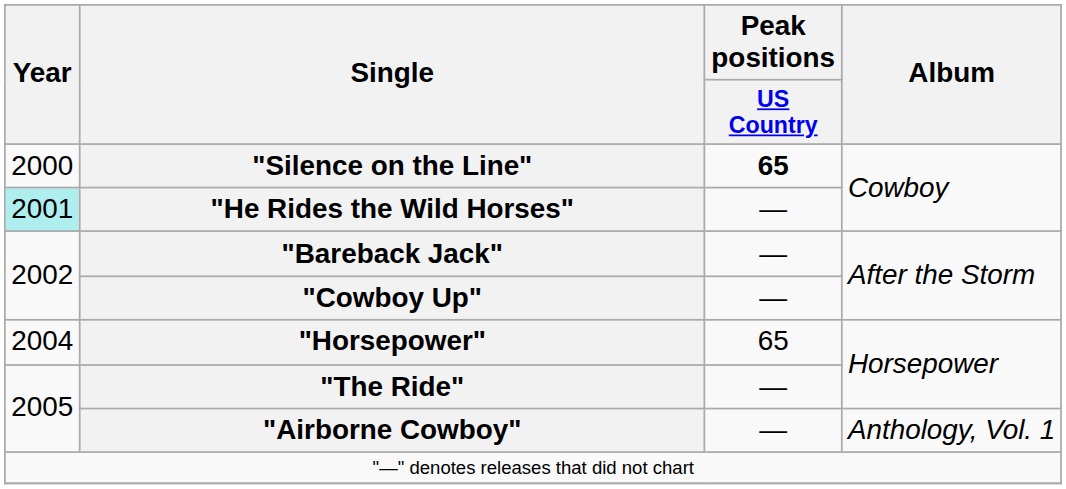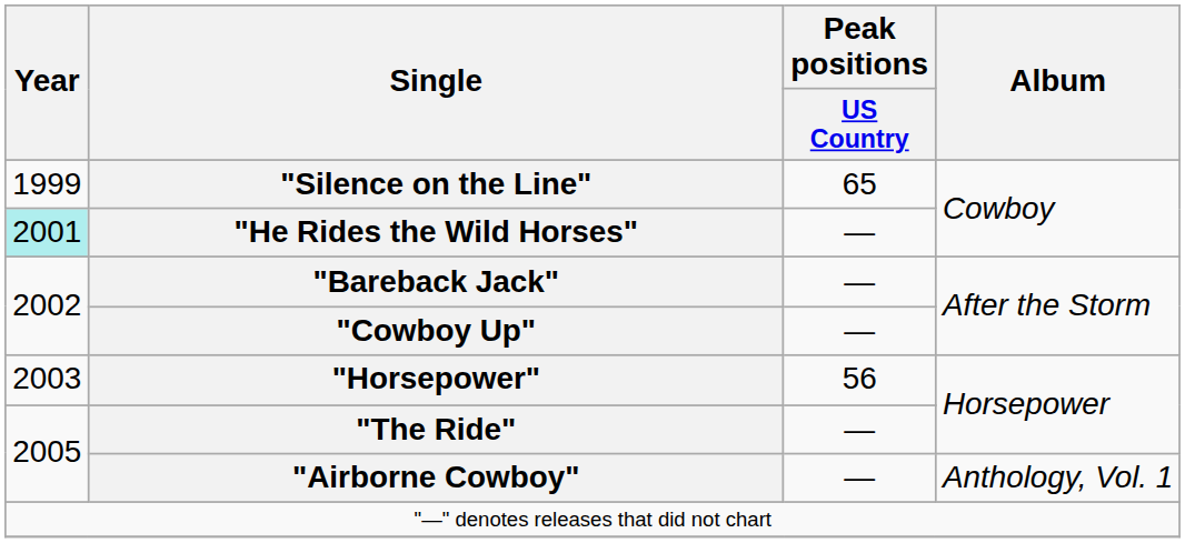"Silence on the Line" | Year: 2000 -> 1999
"Silence on the Line" | Peak positions / US Country: bold -> normal
"Horsepower" | Year: 2004 -> 2003
"Horsepower" | Peak positions / US Country: 65 -> 56
